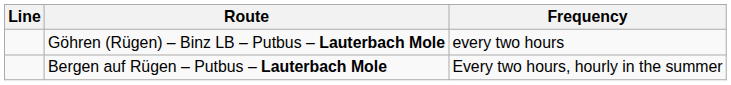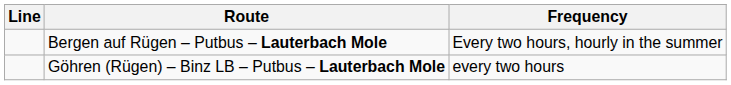rows swapped: Bergen auf Rügen – Putbus – Lauterbach Mole <-> Göhren (Rügen) – Binz LB – Putbus – Lauterbach Mole
